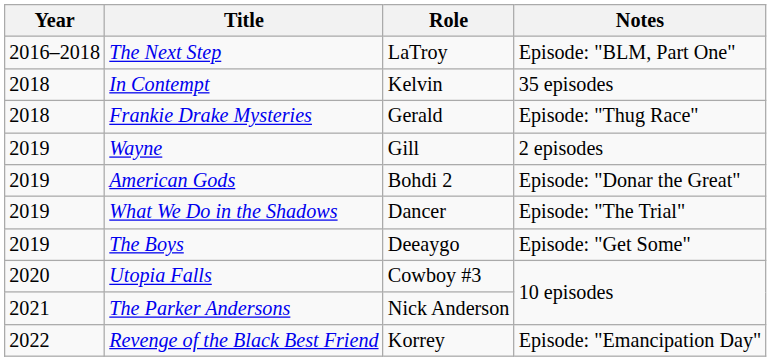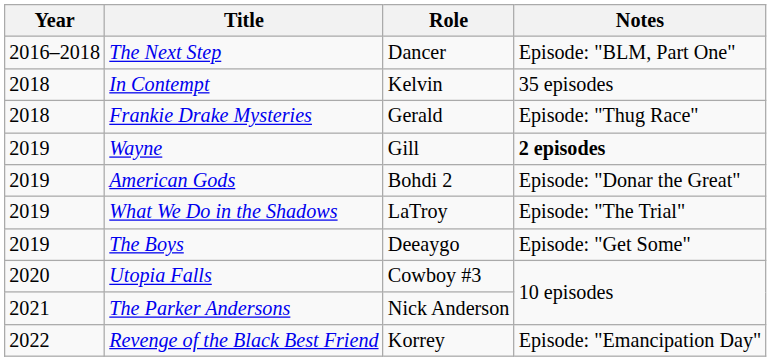The Next Step | Role: LaTroy -> Dancer
Wayne | Notes: normal -> bold
What We Do in the Shadows | Role: Dancer -> LaTroy
